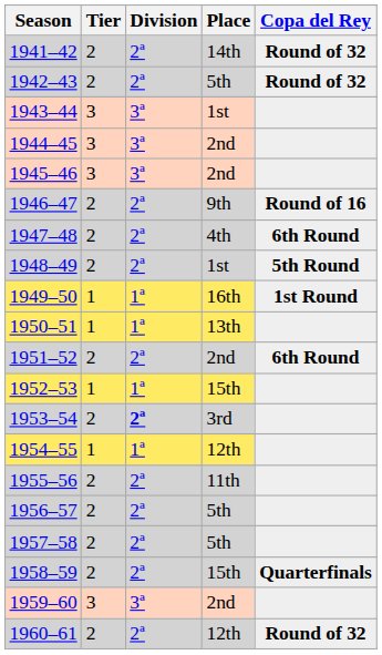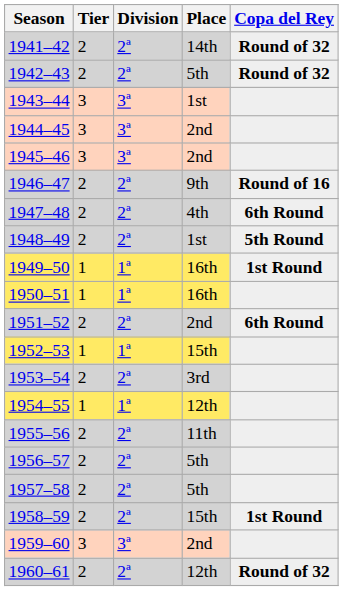1950–51 | Place: 13th -> 16th
1953–54 | Division: bold -> normal
1958–59 | Copa del Rey: Quarterfinals -> 1st Round
